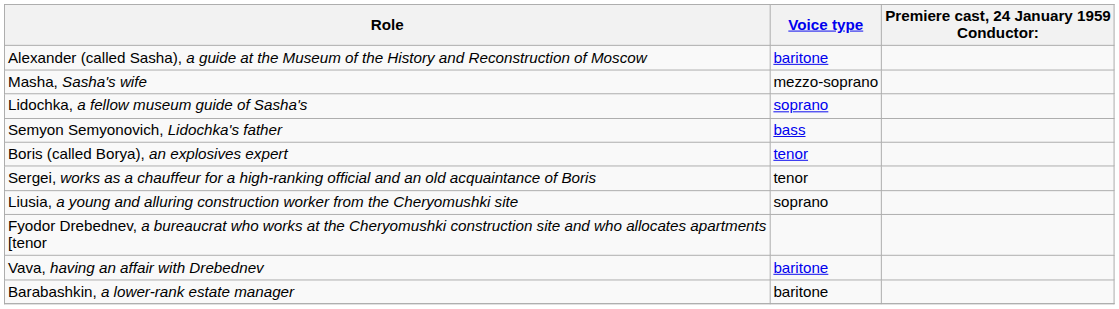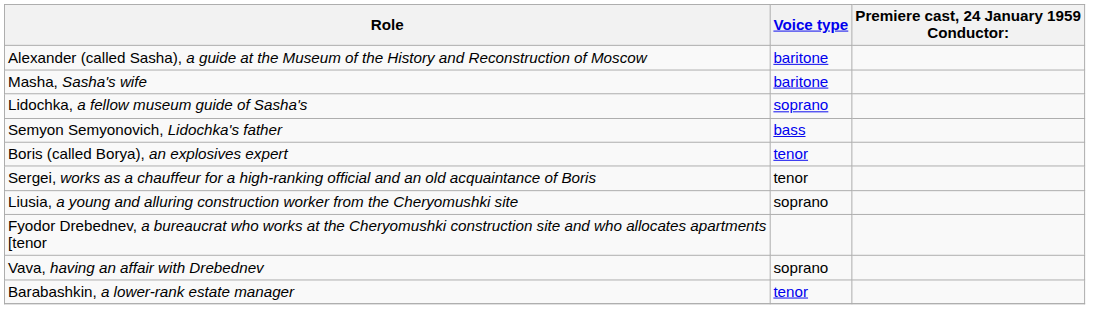Masha, Sasha's wife | Voice type: mezzo-soprano -> baritone
Vava, having an affair with Drebednev | Voice type: baritone -> soprano
Barabashkin, a lower-rank estate manager | Voice type: baritone -> tenor
